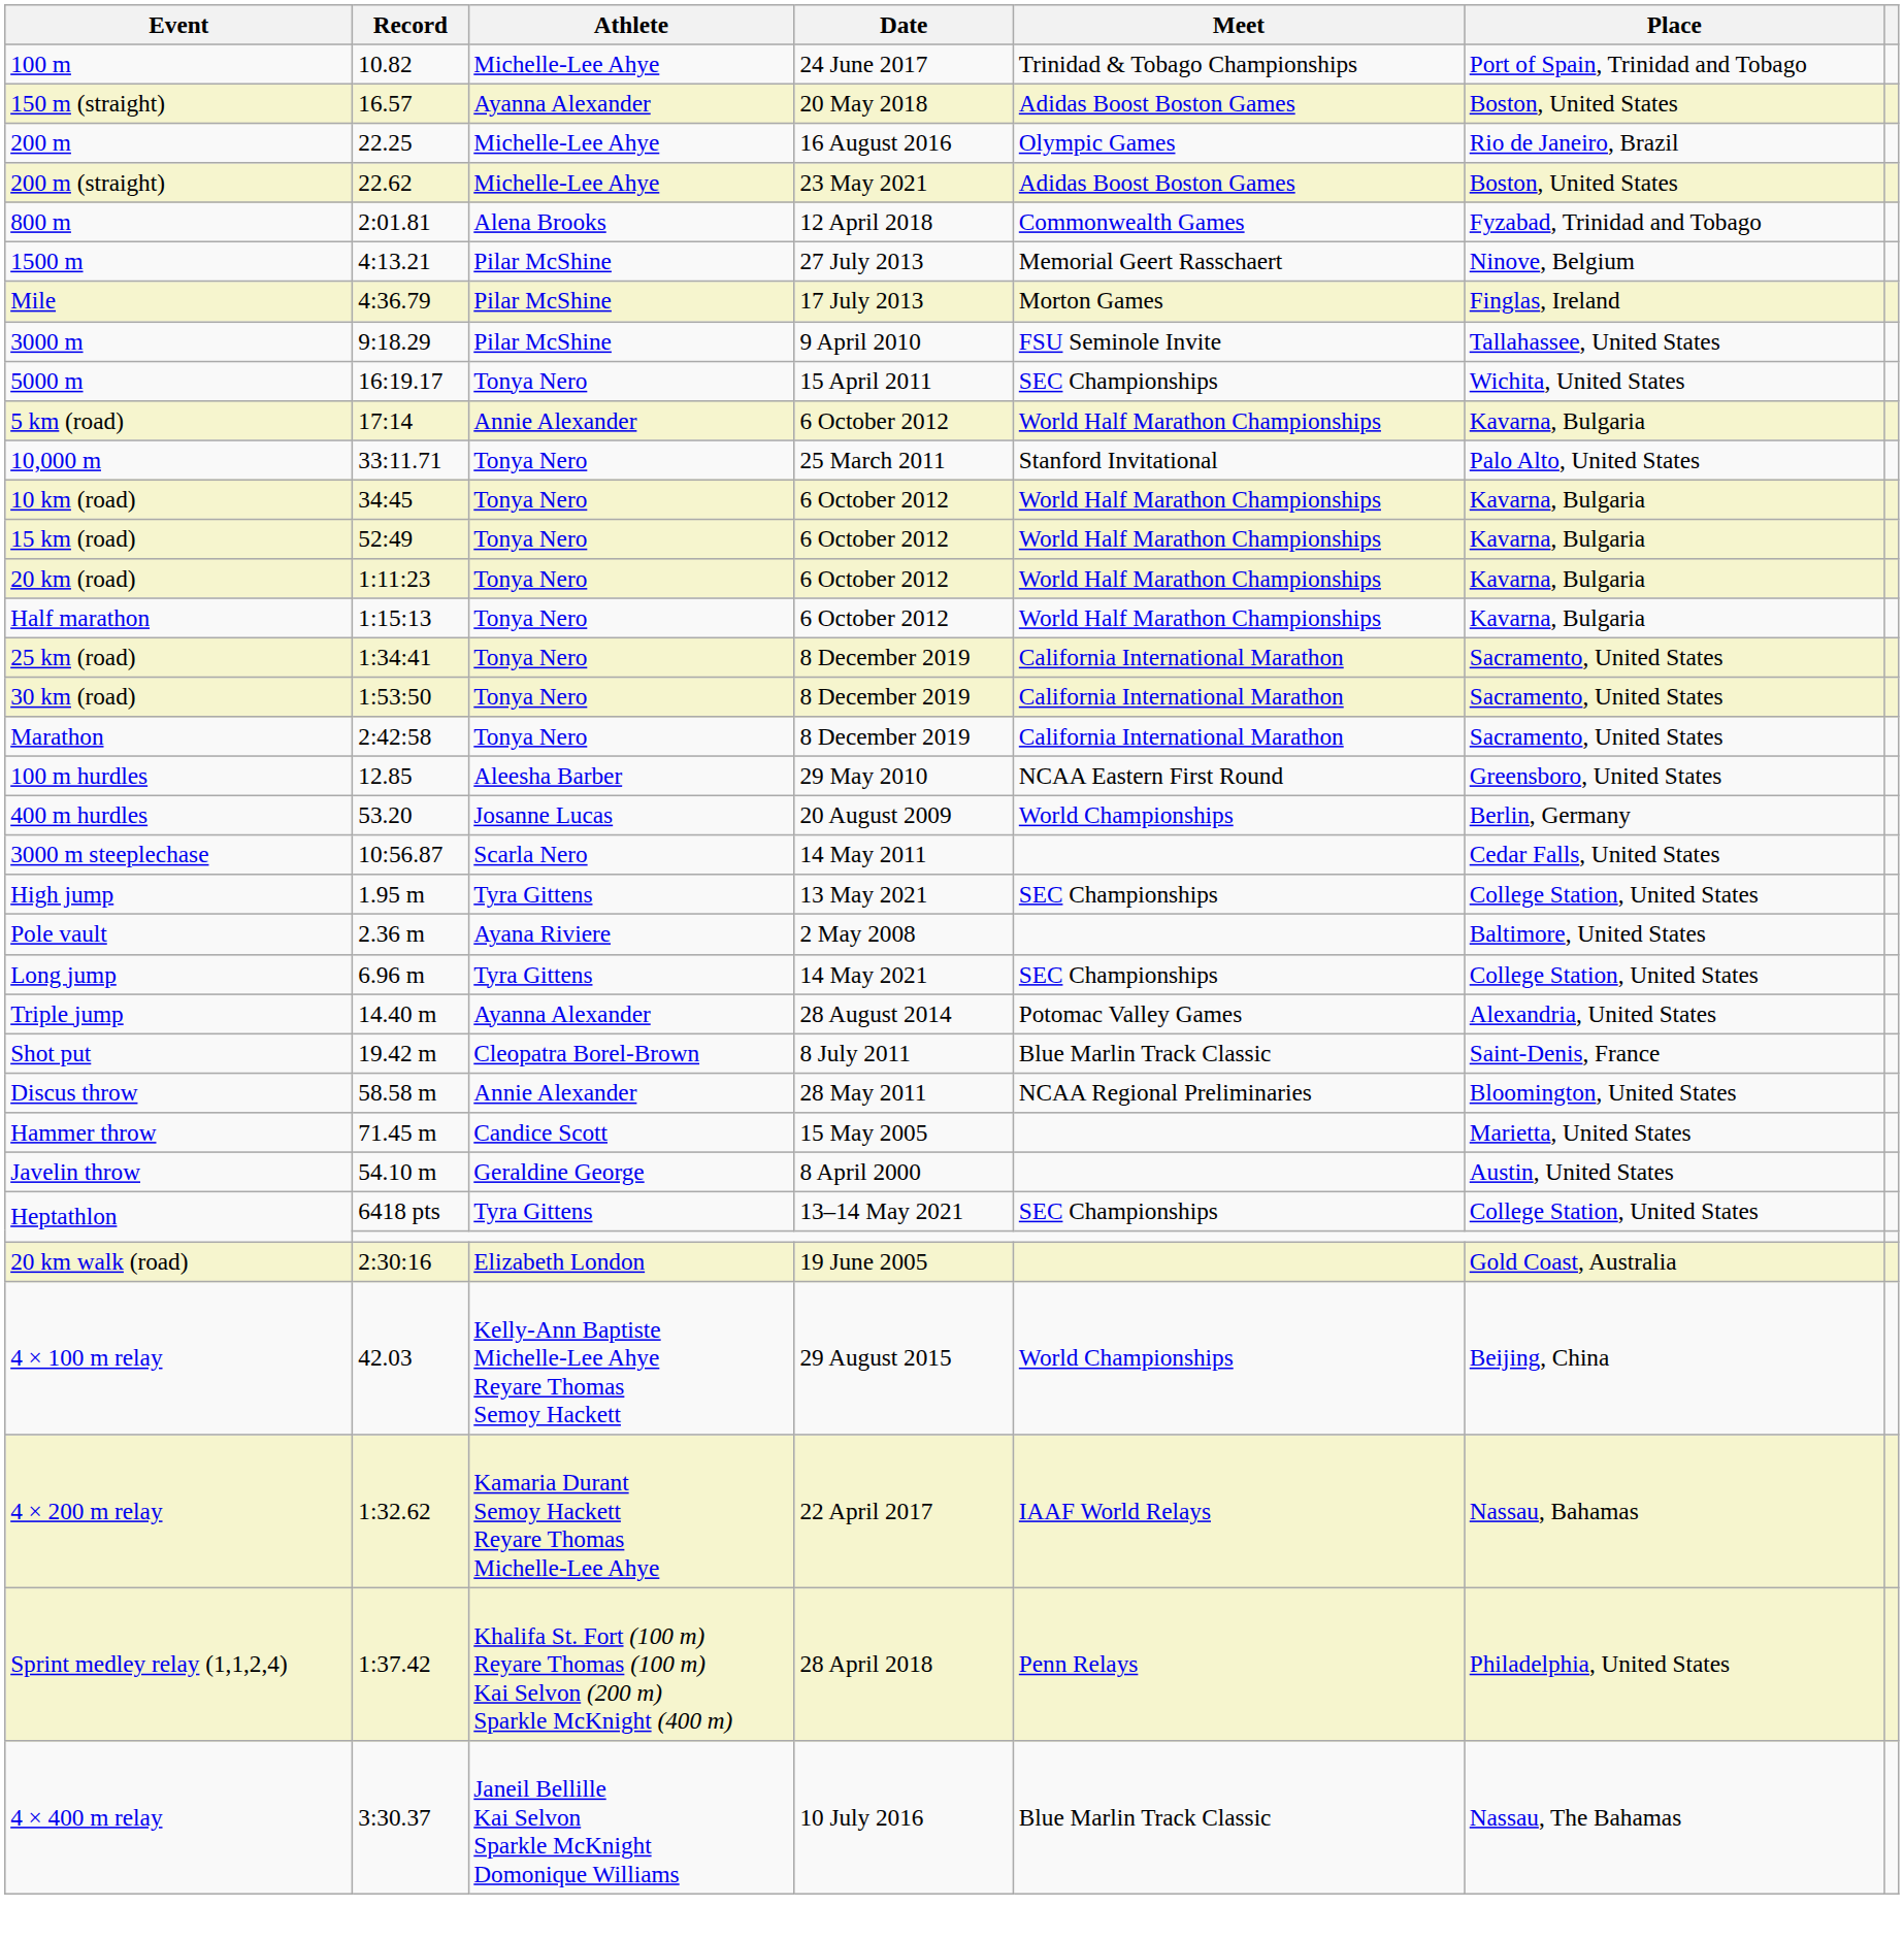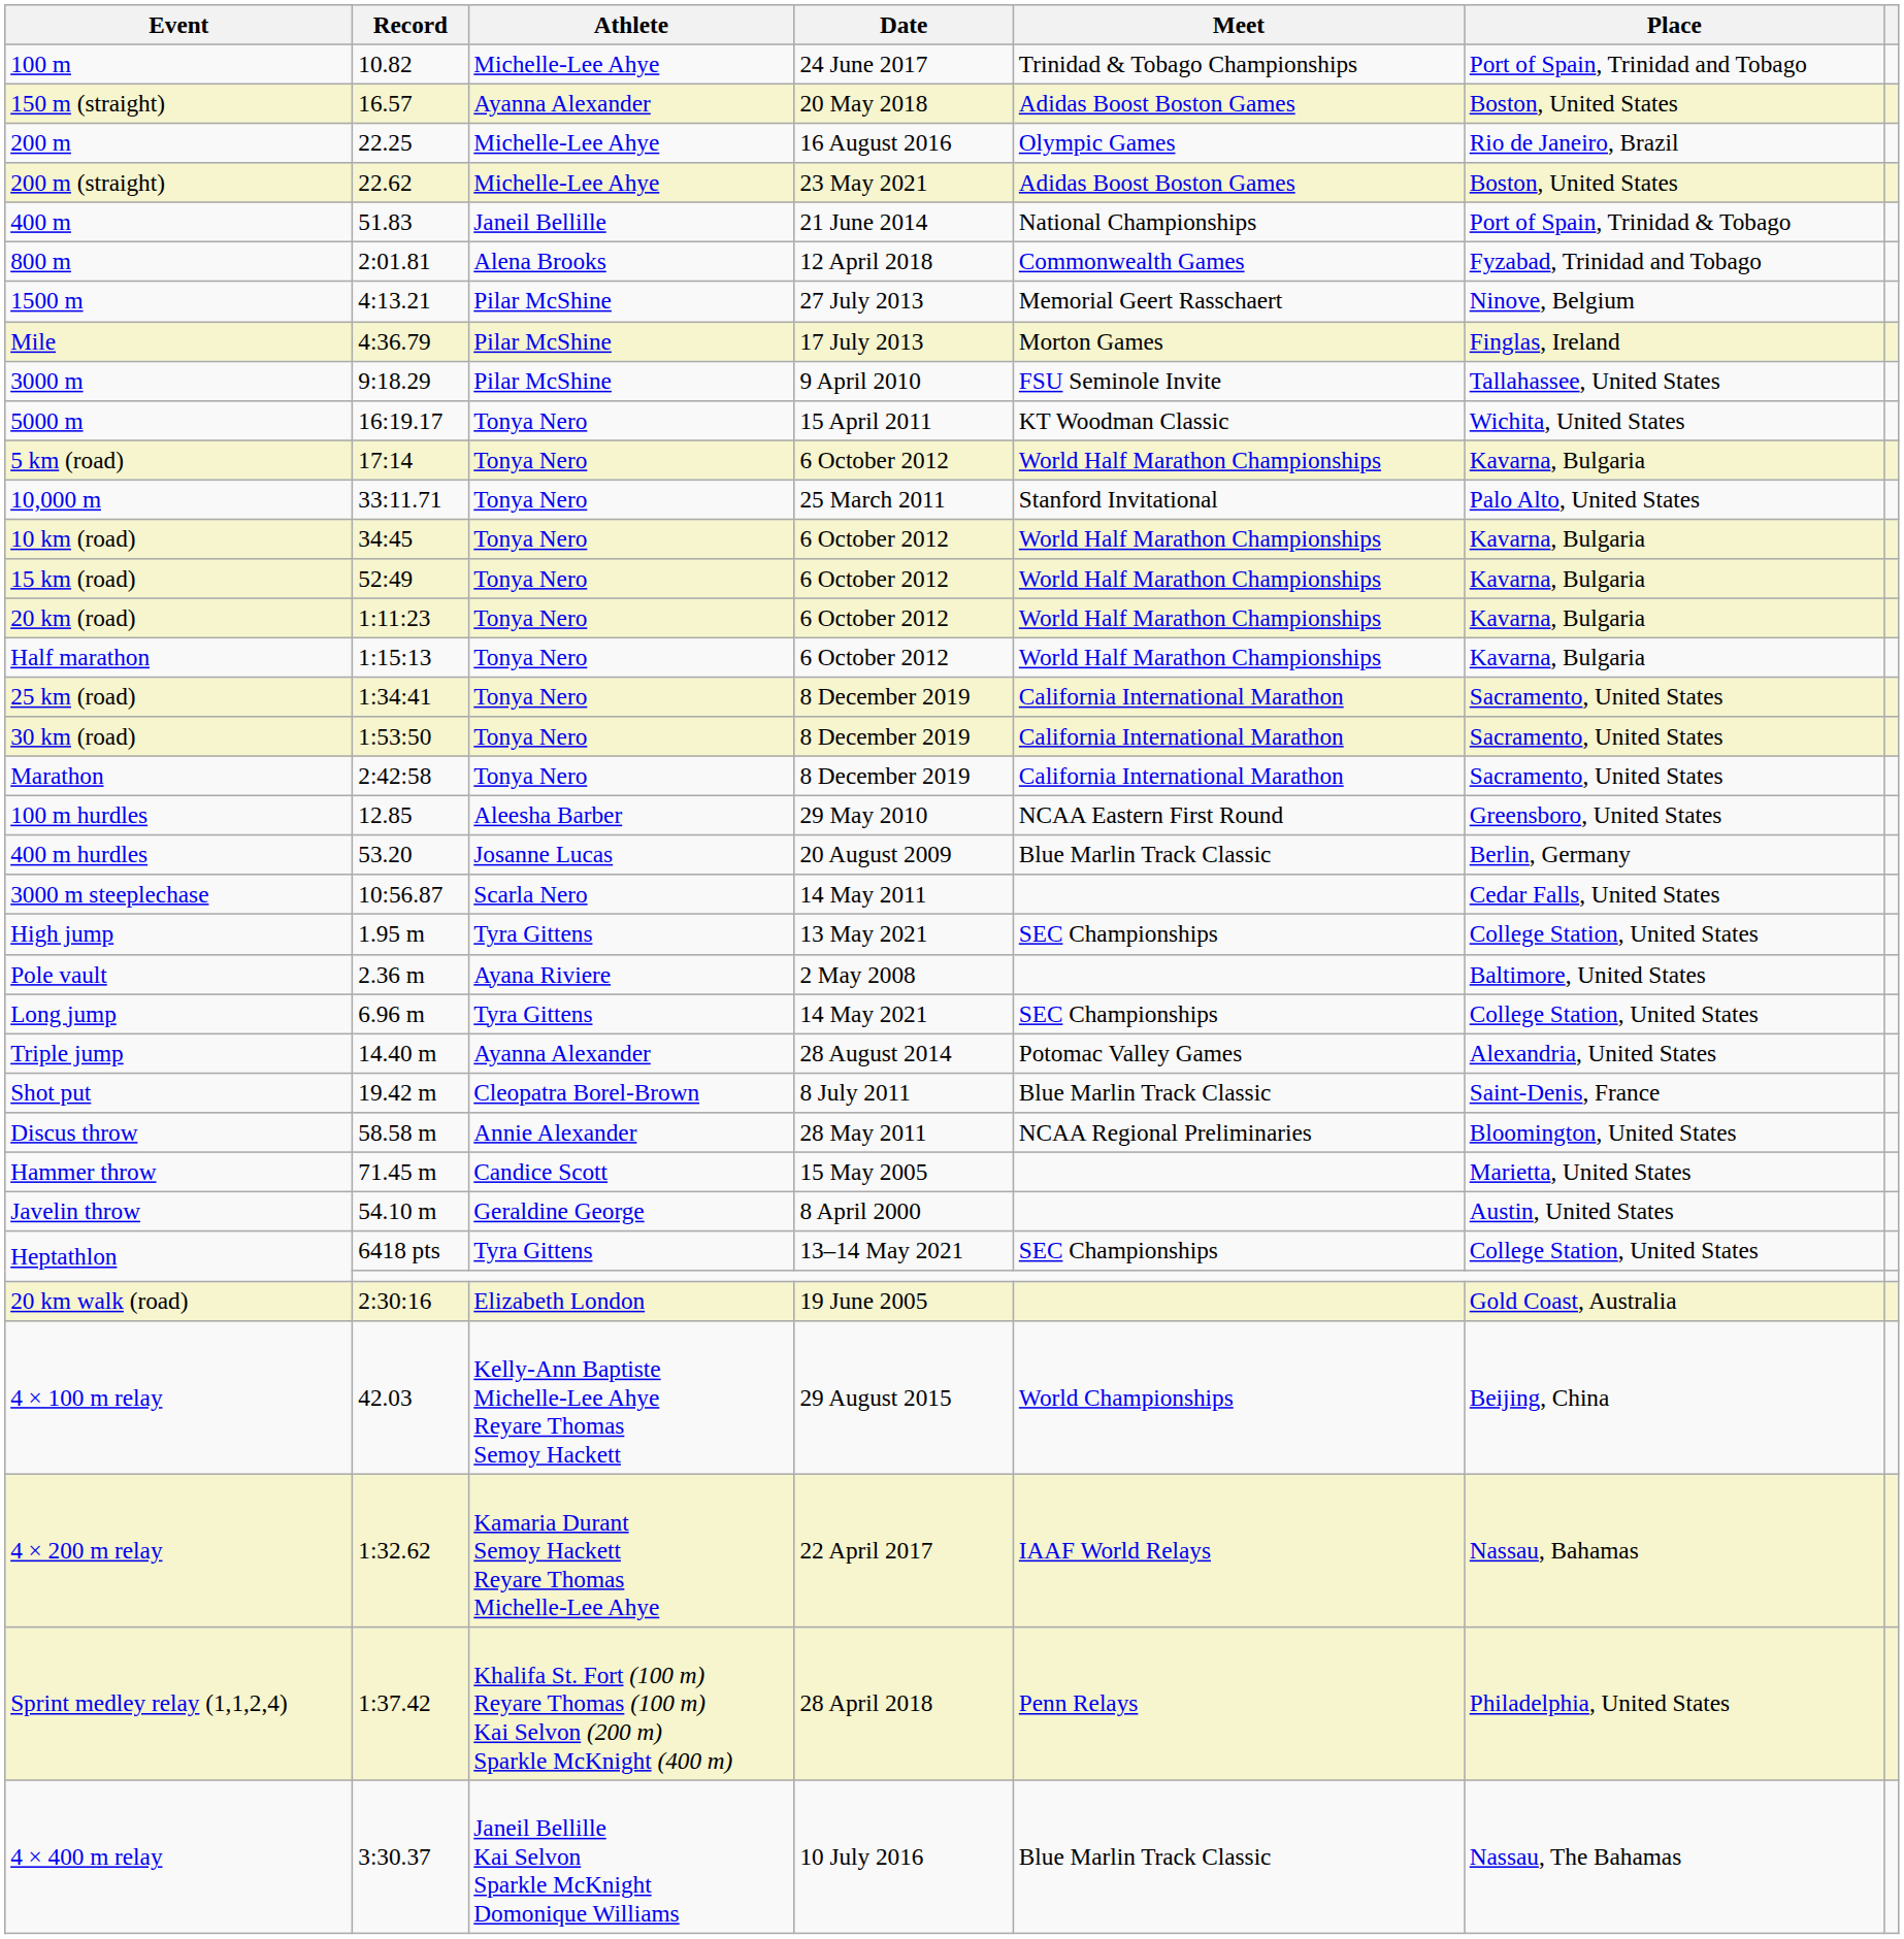+ row: 400 m | 51.83 | Janeil Bellille | 21 June 2014 | National Championships | Port of Spain, Trinidad & Tobago
5000 m | Meet: SEC Championships -> KT Woodman Classic
5 km (road) | Athlete: Annie Alexander -> Tonya Nero
400 m hurdles | Meet: World Championships -> Blue Marlin Track Classic
